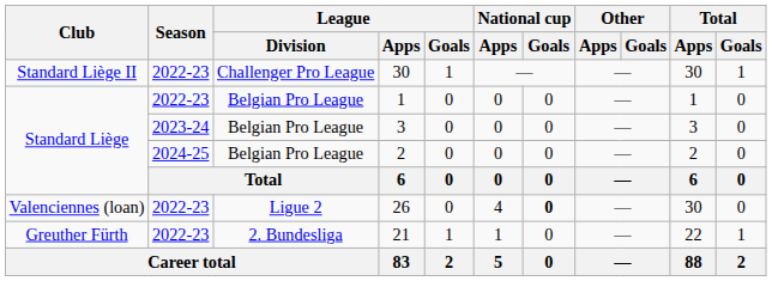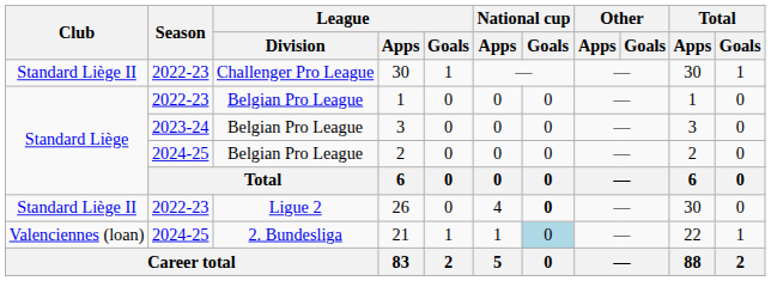26 | Club: Valenciennes (loan) -> Standard Liège II
21 | Club: Greuther Fürth -> Valenciennes (loan)
21 | Season: 2022-23 -> 2024-25
21 | National cup / Goals: no background -> lightblue background
